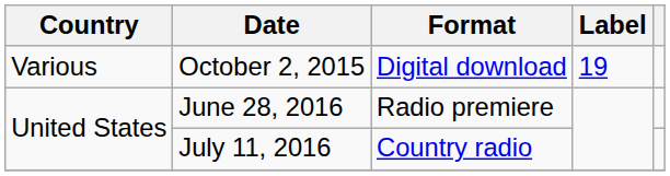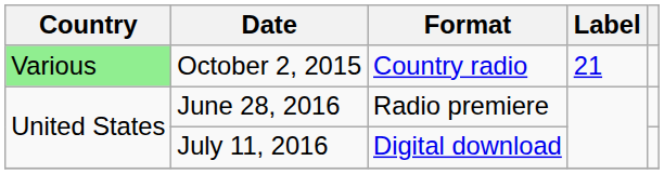October 2, 2015 | Country: no background -> lightgreen background
October 2, 2015 | Format: Digital download -> Country radio
October 2, 2015 | Label: 19 -> 21
July 11, 2016 | Format: Country radio -> Digital download
